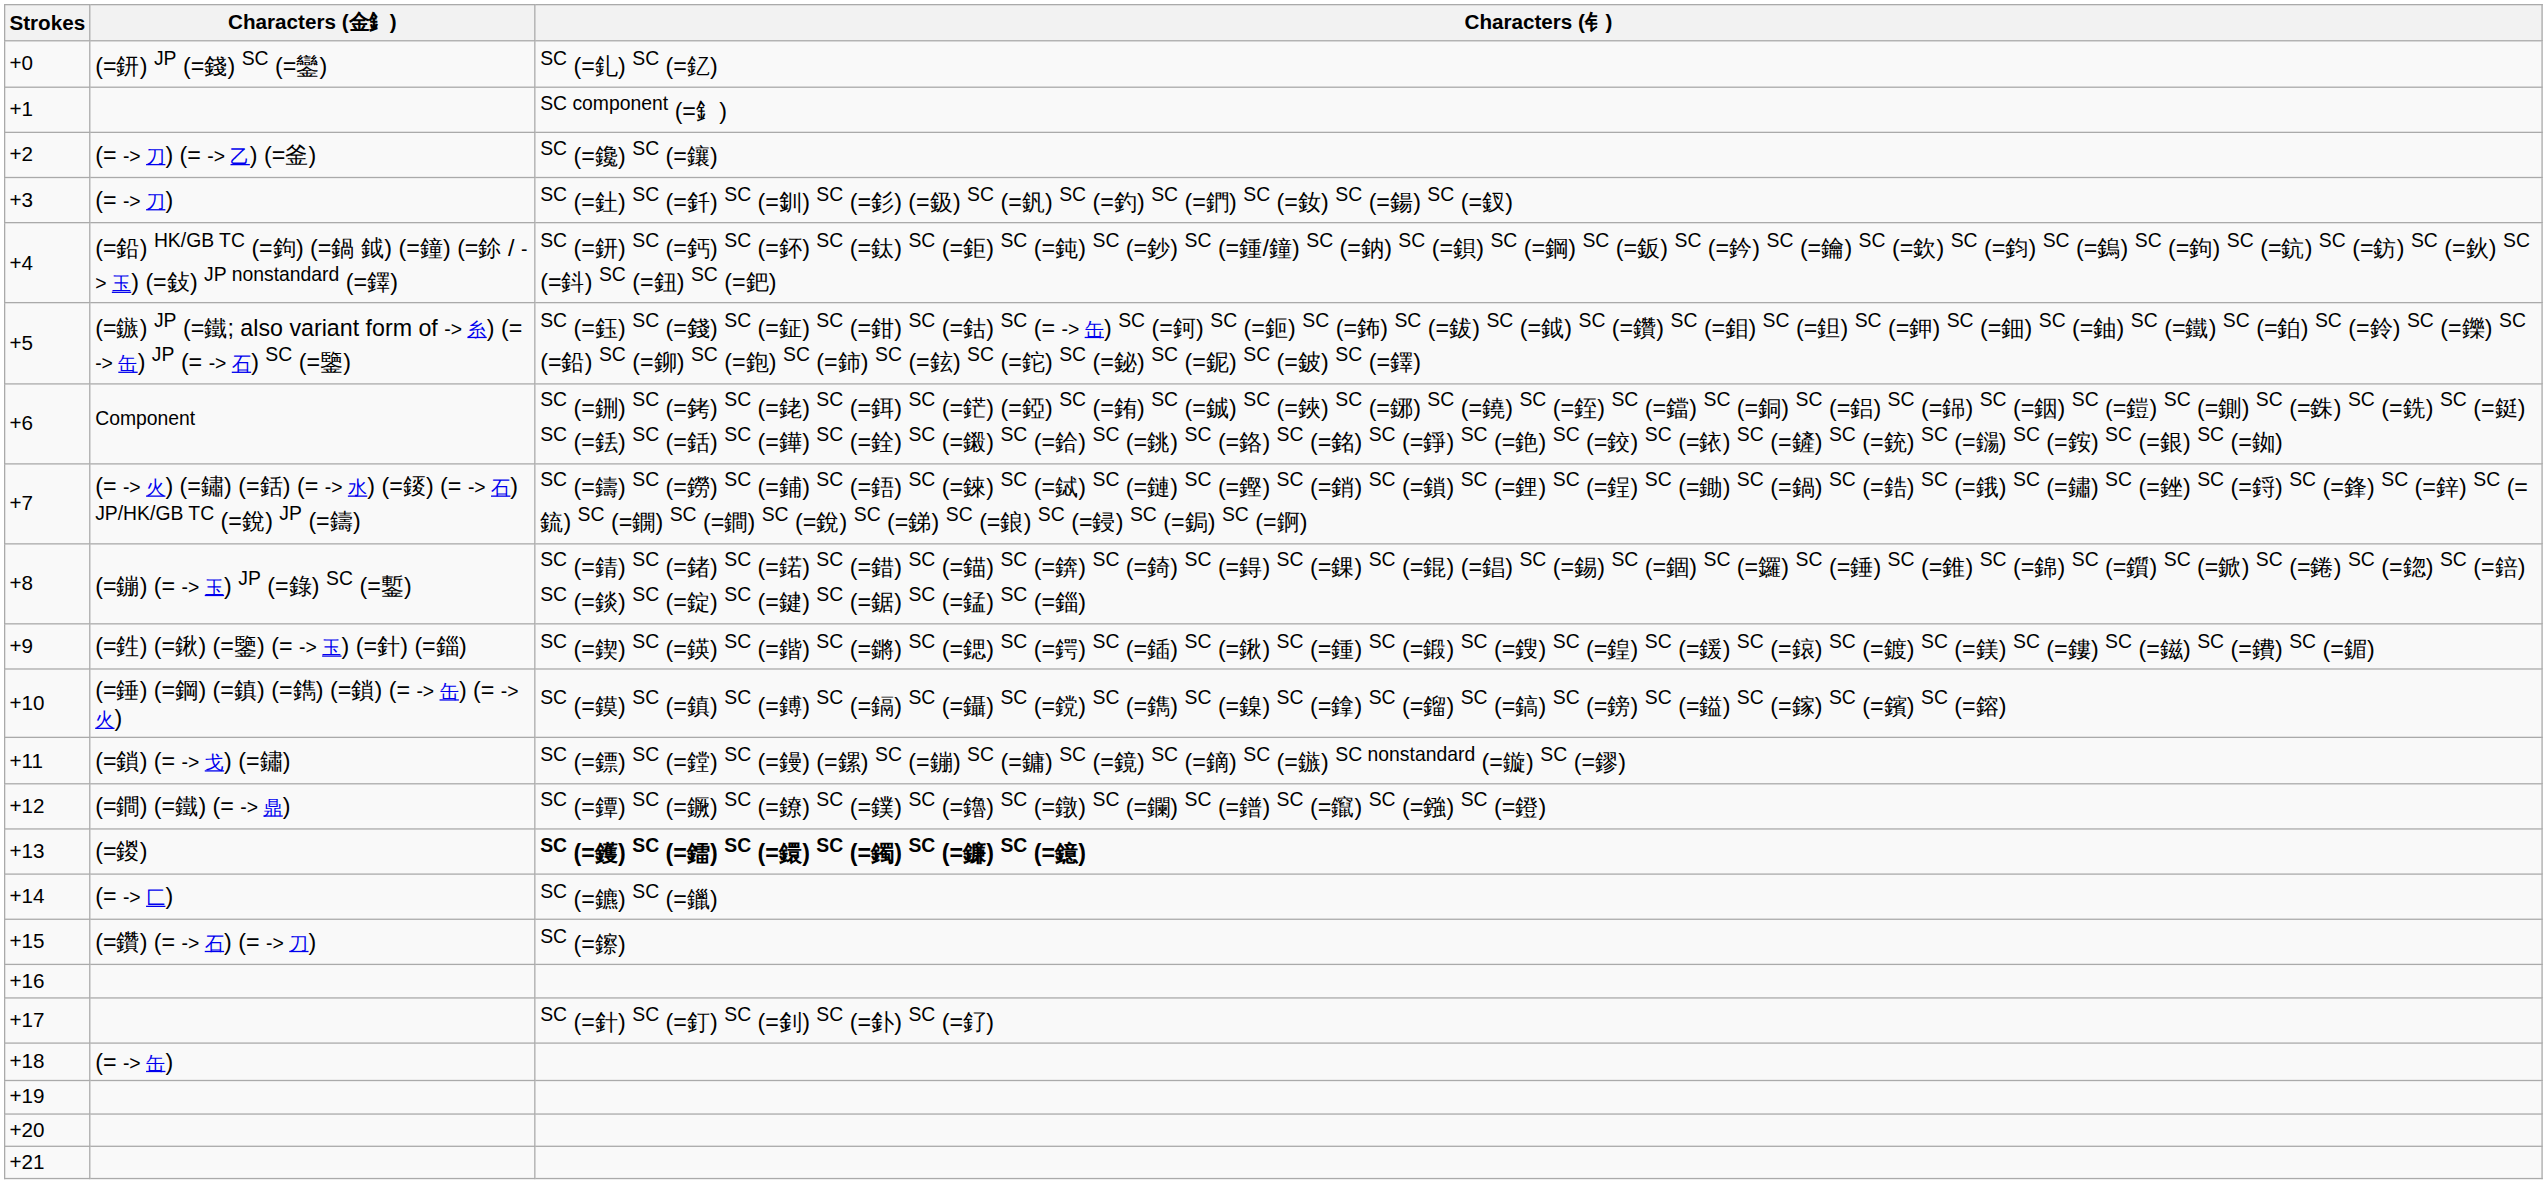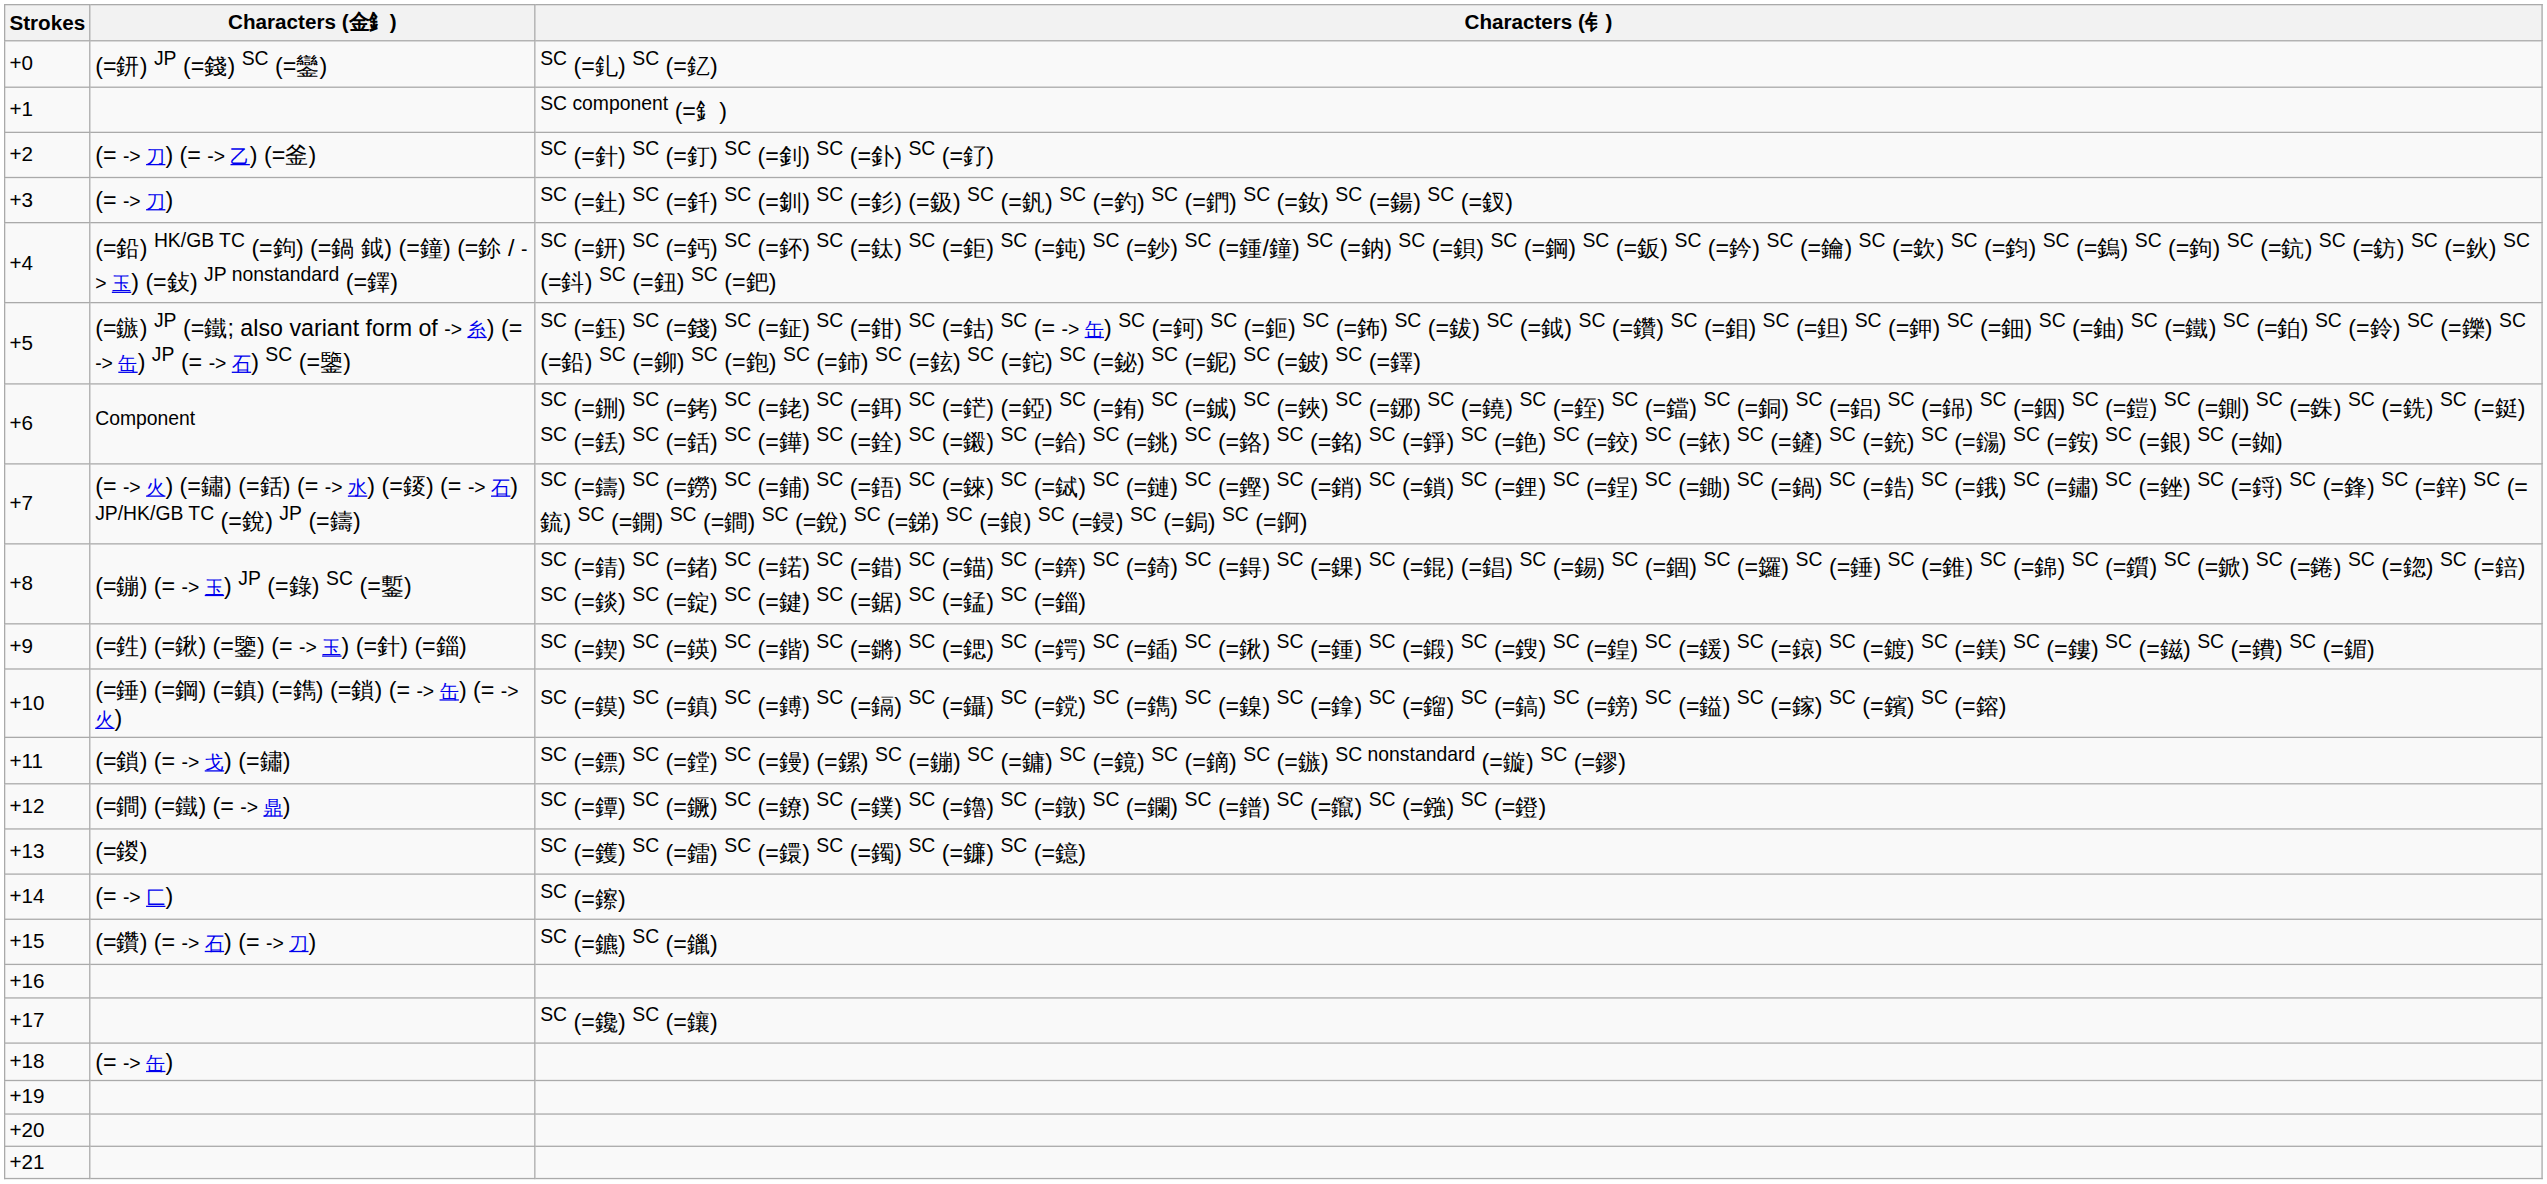+2 | Characters (钅): SC (=鑱) SC (=鑲) -> SC (=針) SC (=釘) SC (=釗) SC (=釙) SC (=釕)
+13 | Characters (钅): bold -> normal
+14 | Characters (钅): SC (=鑣) SC (=鑞) -> SC (=鑔)
+15 | Characters (钅): SC (=鑔) -> SC (=鑣) SC (=鑞)
+17 | Characters (钅): SC (=針) SC (=釘) SC (=釗) SC (=釙) SC (=釕) -> SC (=鑱) SC (=鑲)
